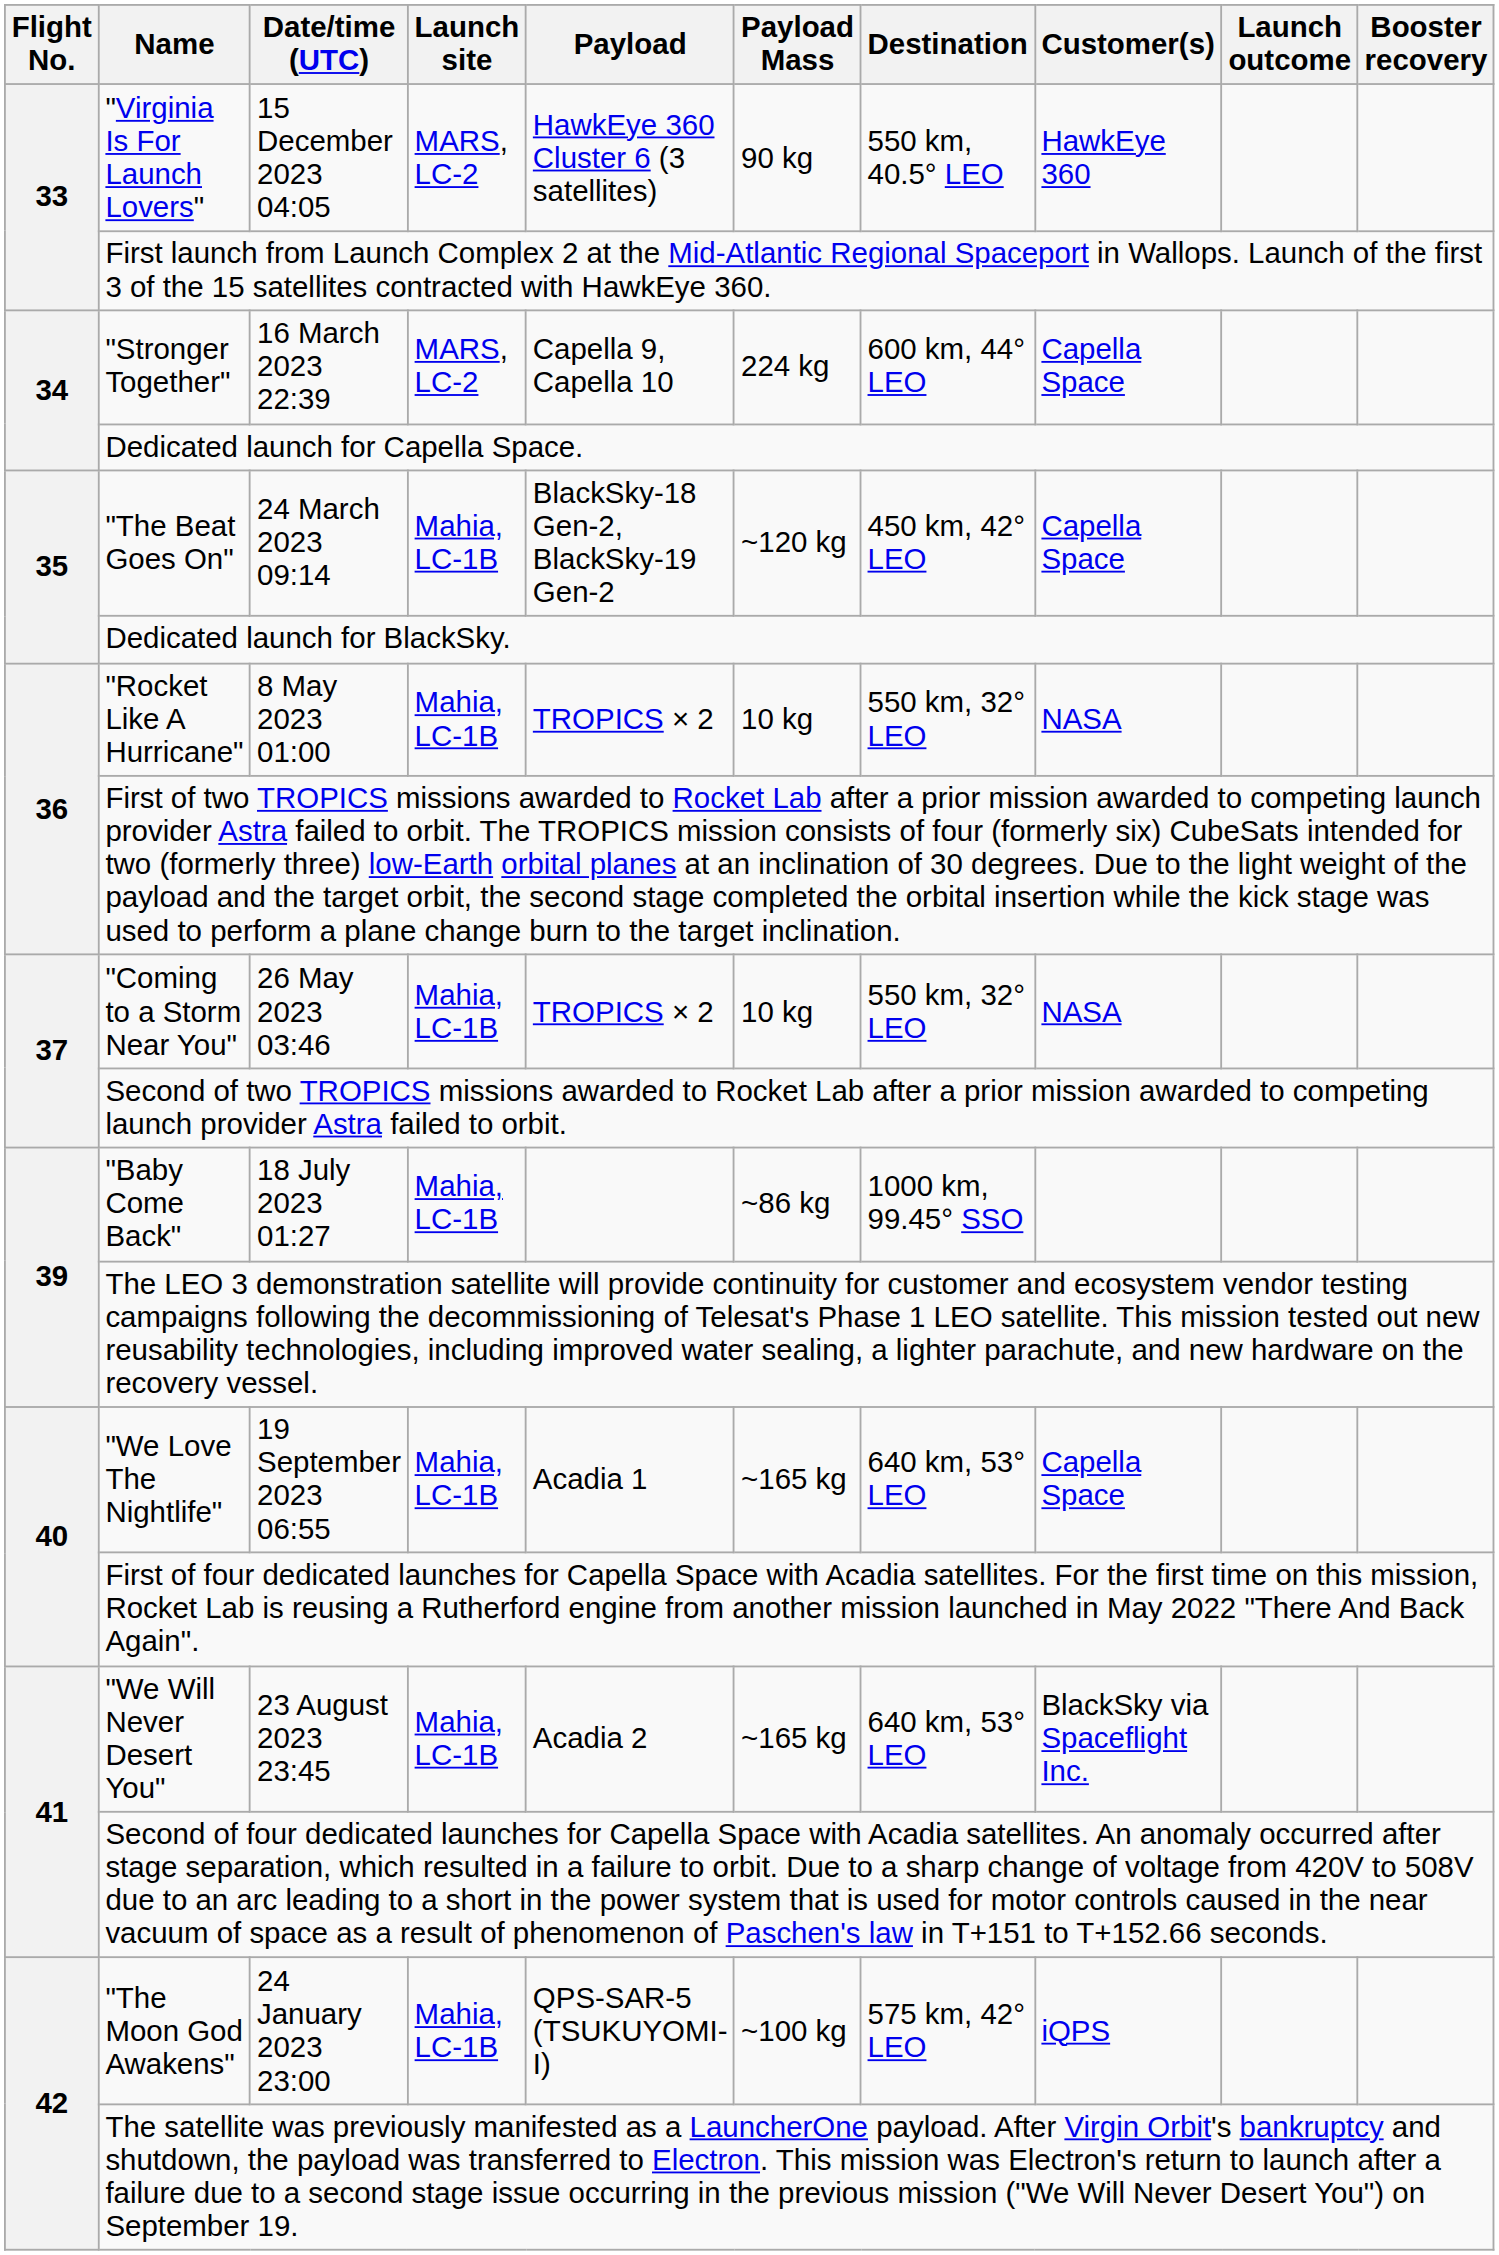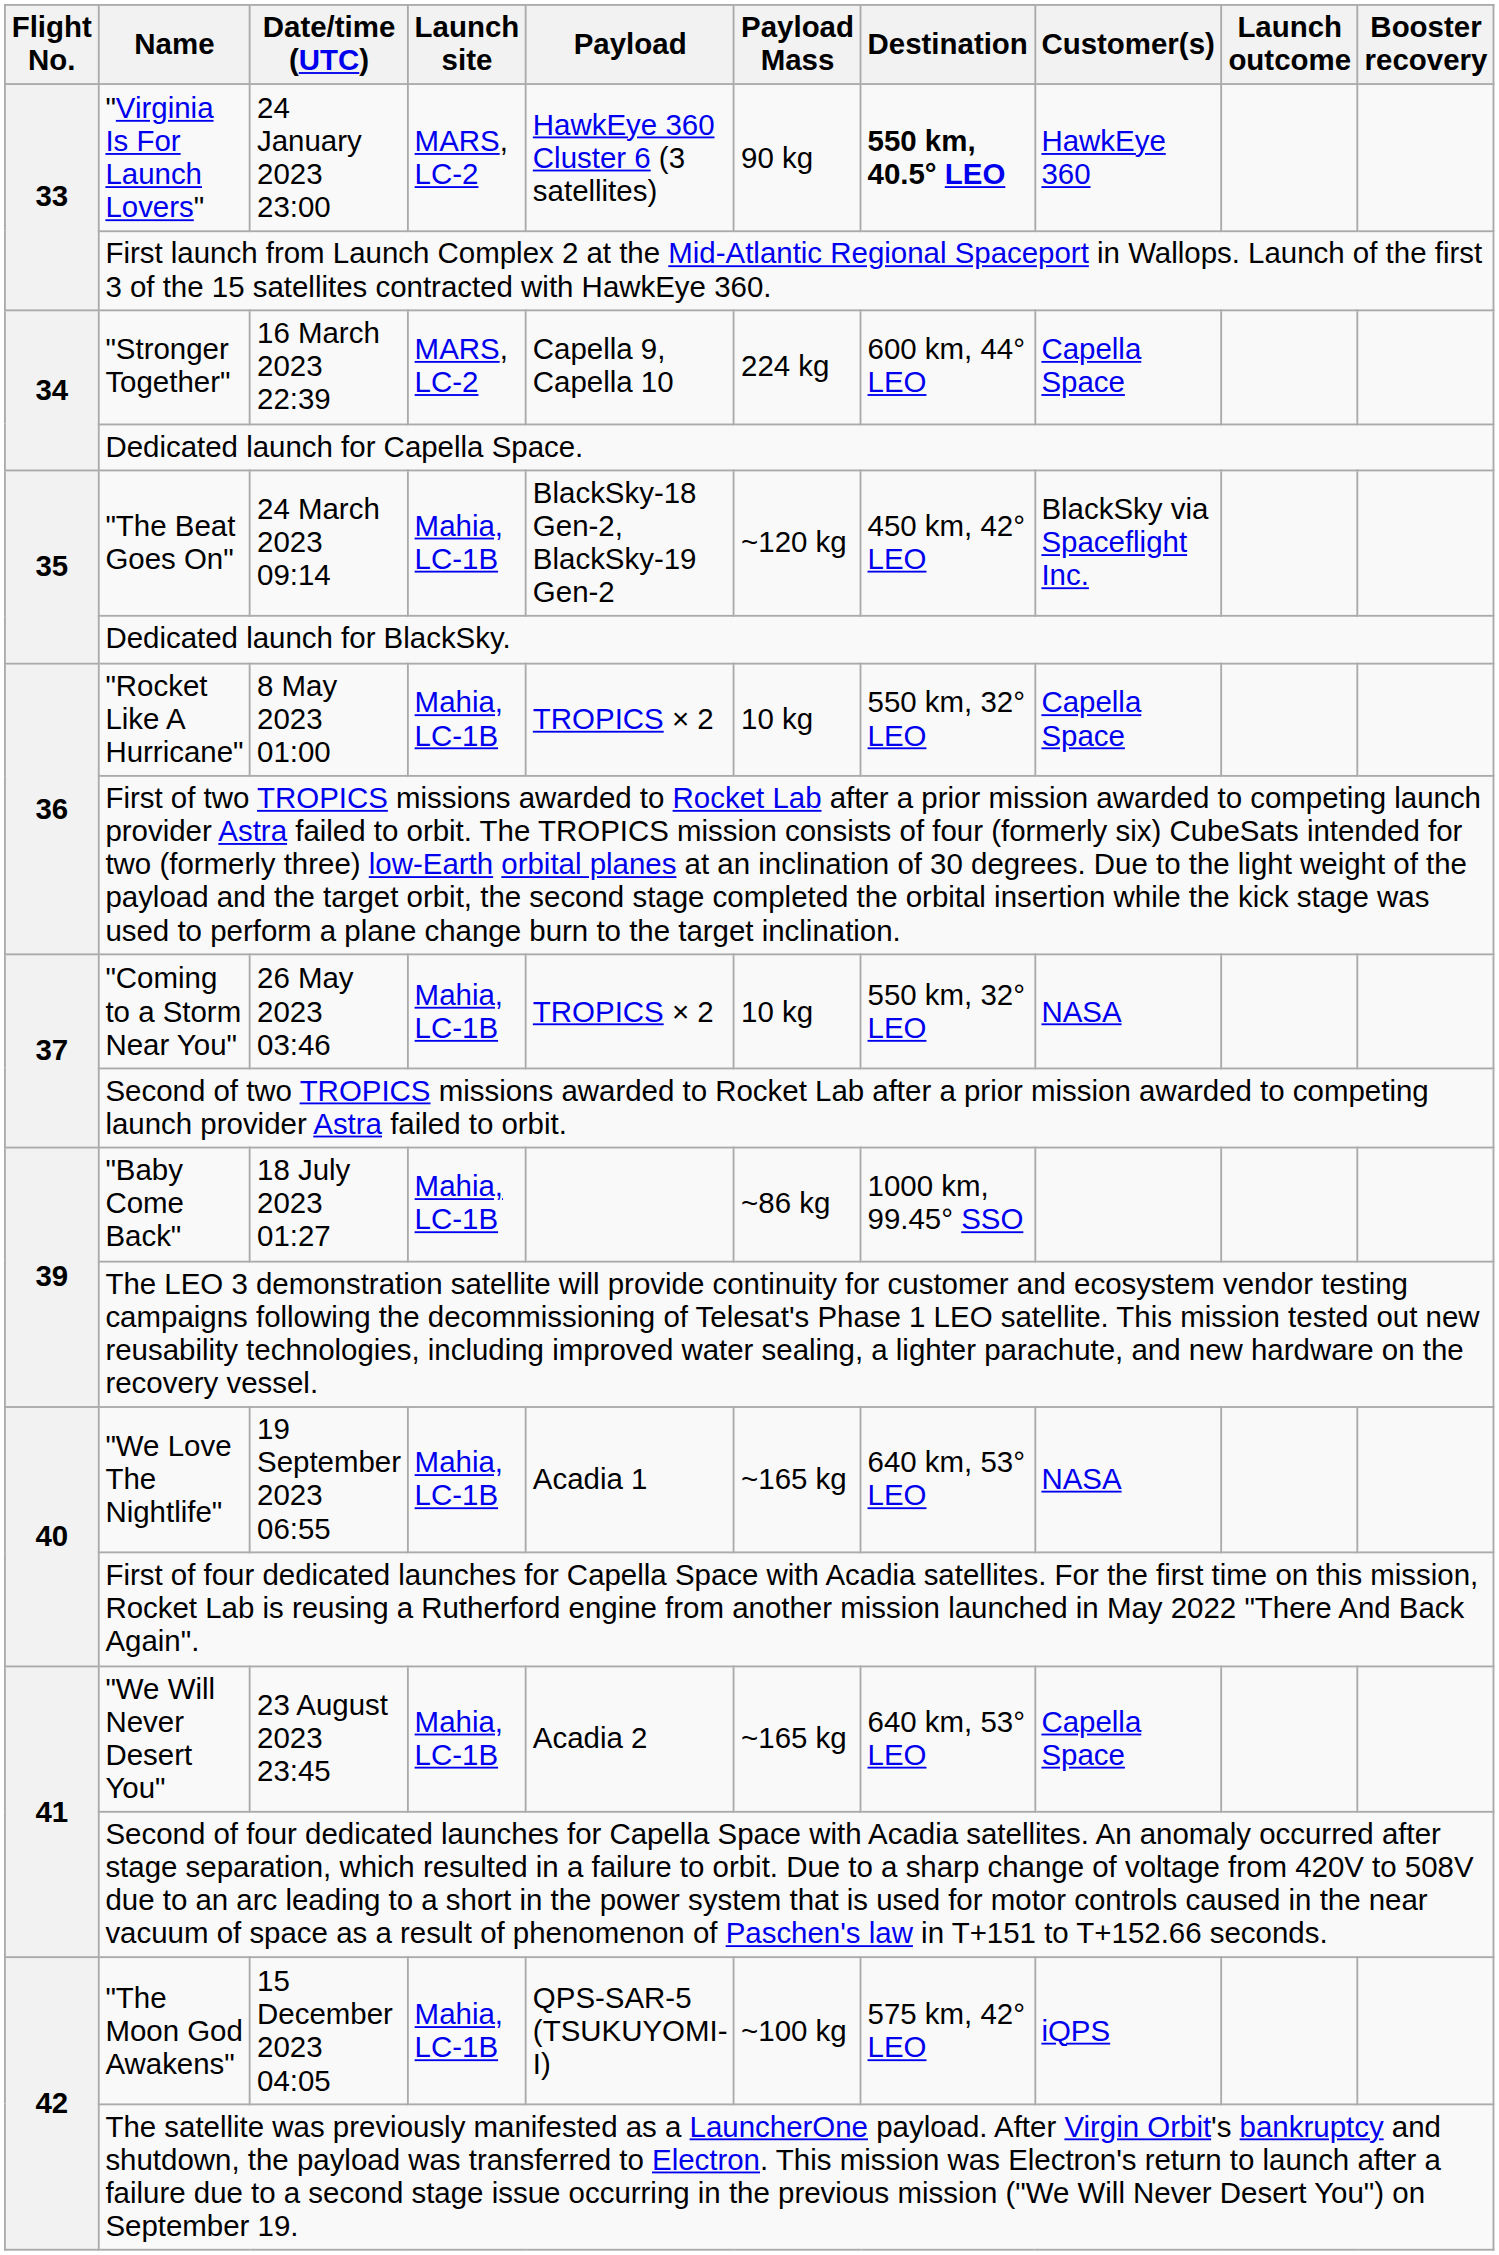"Virginia Is For Launch Lovers" | Date/time (UTC): 15 December 2023 04:05 -> 24 January 2023 23:00
"Virginia Is For Launch Lovers" | Destination: normal -> bold
"The Beat Goes On" | Customer(s): Capella Space -> BlackSky via Spaceflight Inc.
"Rocket Like A Hurricane" | Customer(s): NASA -> Capella Space
"We Love The Nightlife" | Customer(s): Capella Space -> NASA
"We Will Never Desert You" | Customer(s): BlackSky via Spaceflight Inc. -> Capella Space
"The Moon God Awakens" | Date/time (UTC): 24 January 2023 23:00 -> 15 December 2023 04:05
